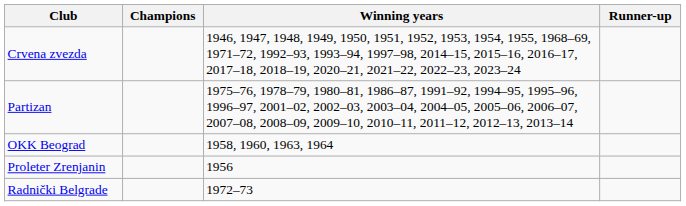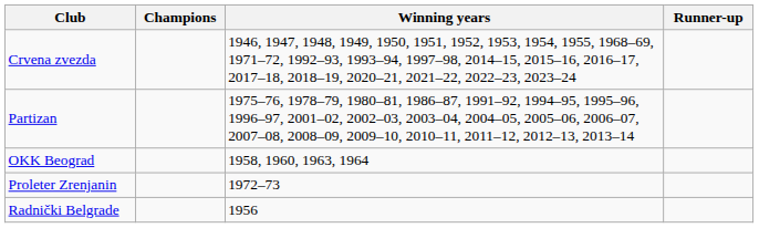Proleter Zrenjanin | Winning years: 1956 -> 1972–73
Radnički Belgrade | Winning years: 1972–73 -> 1956
